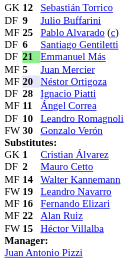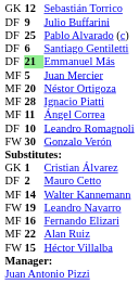Pablo Alvarado (c) | column 1: MF -> DF
Néstor Ortigoza | column 2: lavender background -> no background
Ignacio Piatti | column 1: DF -> MF
